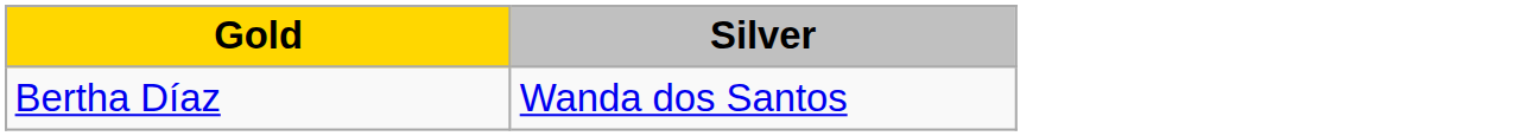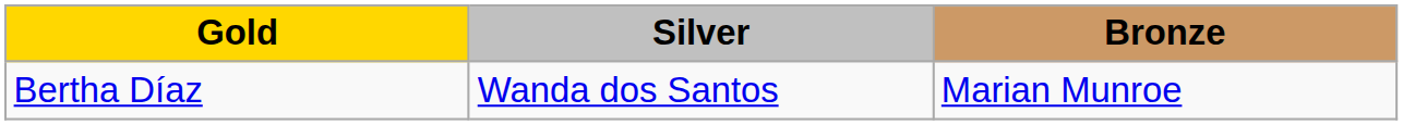+ column: Bronze | Marian Munroe
